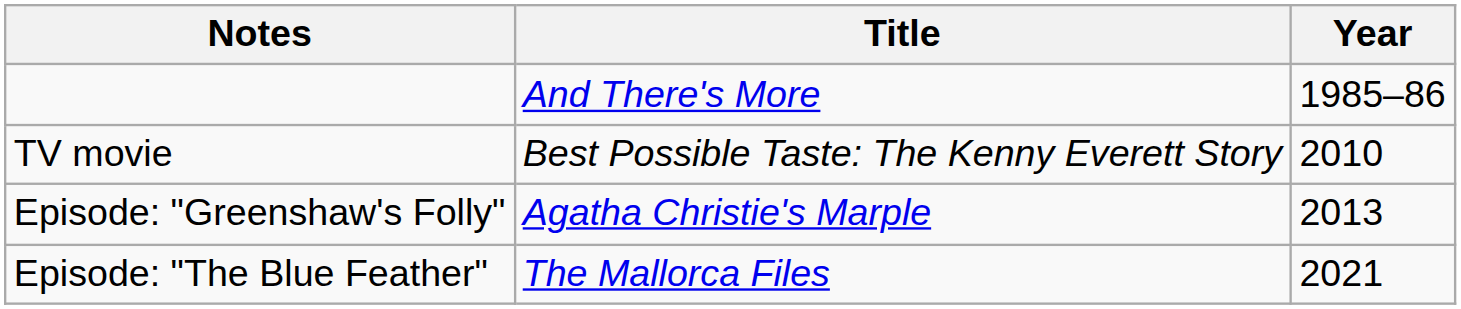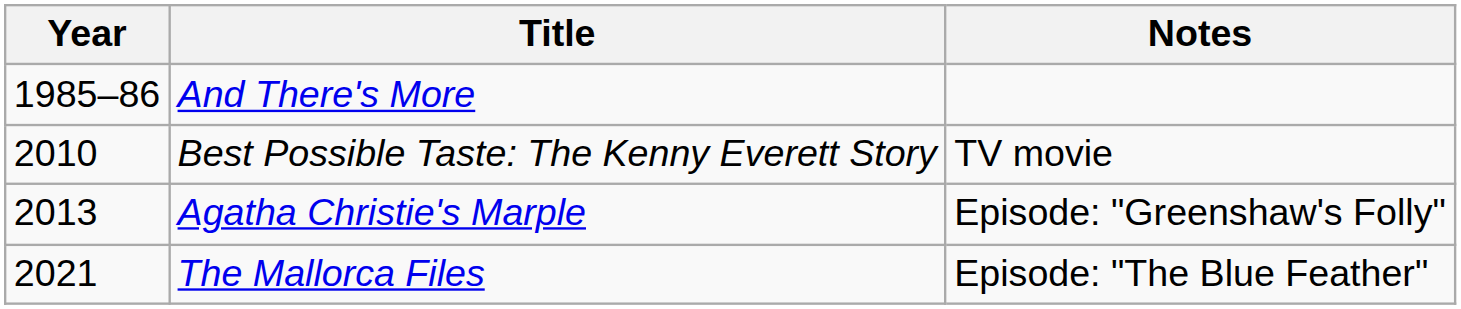columns swapped: Year <-> Notes
